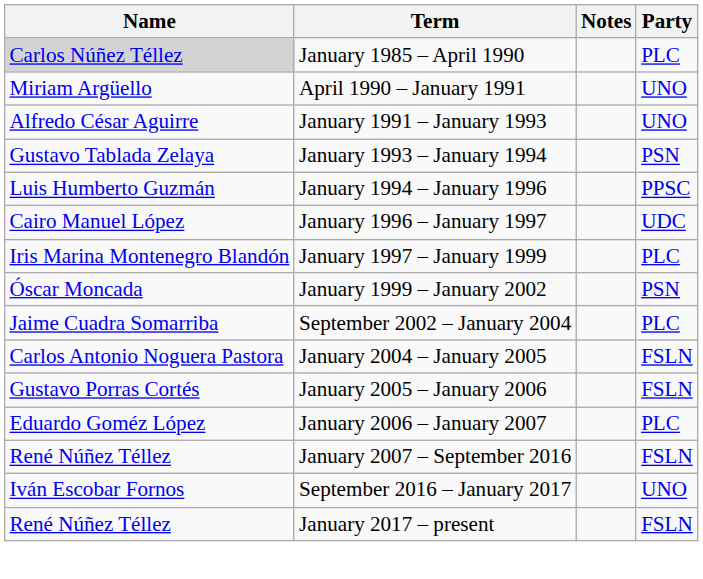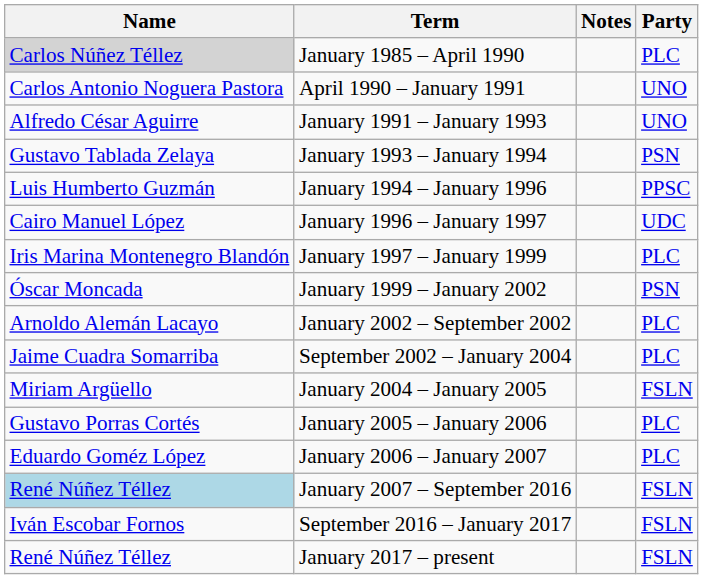April 1990 – January 1991 | Name: Miriam Argüello -> Carlos Antonio Noguera Pastora
+ row: Arnoldo Alemán Lacayo | January 2002 – September 2002 | PLC
January 2004 – January 2005 | Name: Carlos Antonio Noguera Pastora -> Miriam Argüello
January 2005 – January 2006 | Party: FSLN -> PLC
January 2007 – September 2016 | Name: no background -> lightblue background
September 2016 – January 2017 | Party: UNO -> FSLN
